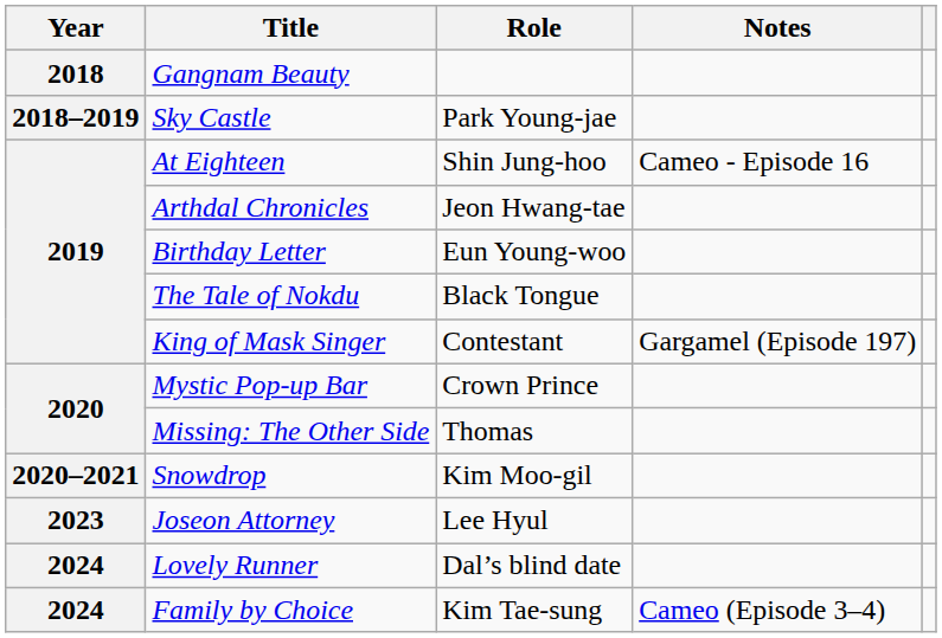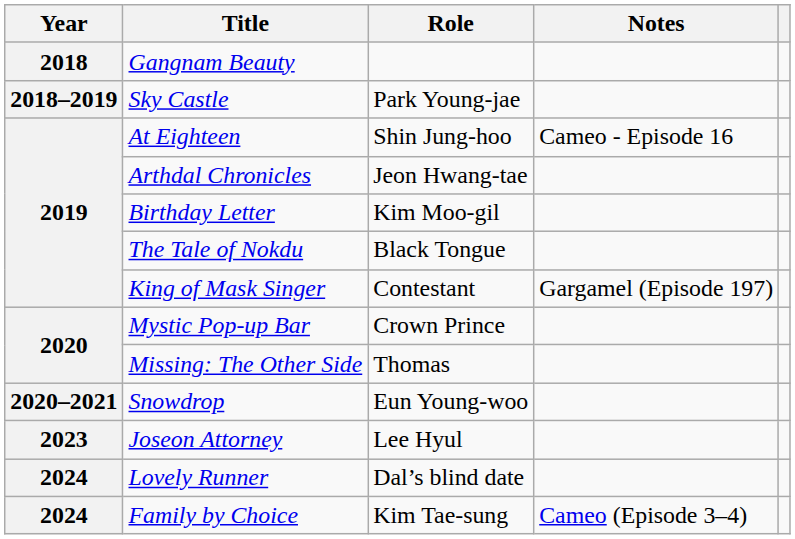Birthday Letter | Role: Eun Young-woo -> Kim Moo-gil
Snowdrop | Role: Kim Moo-gil -> Eun Young-woo
